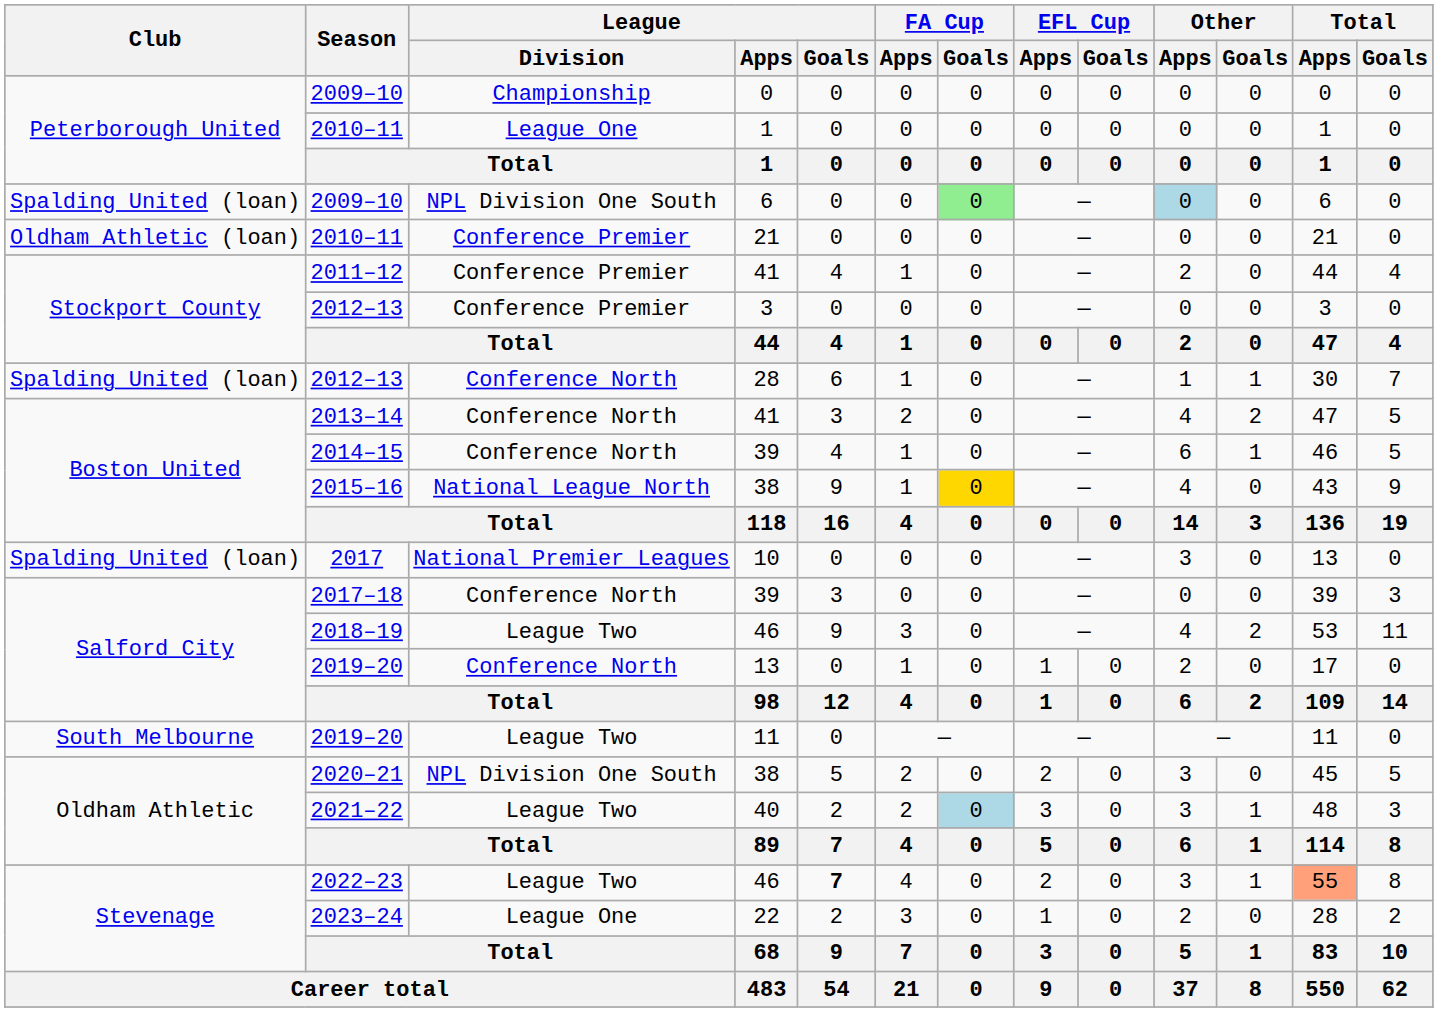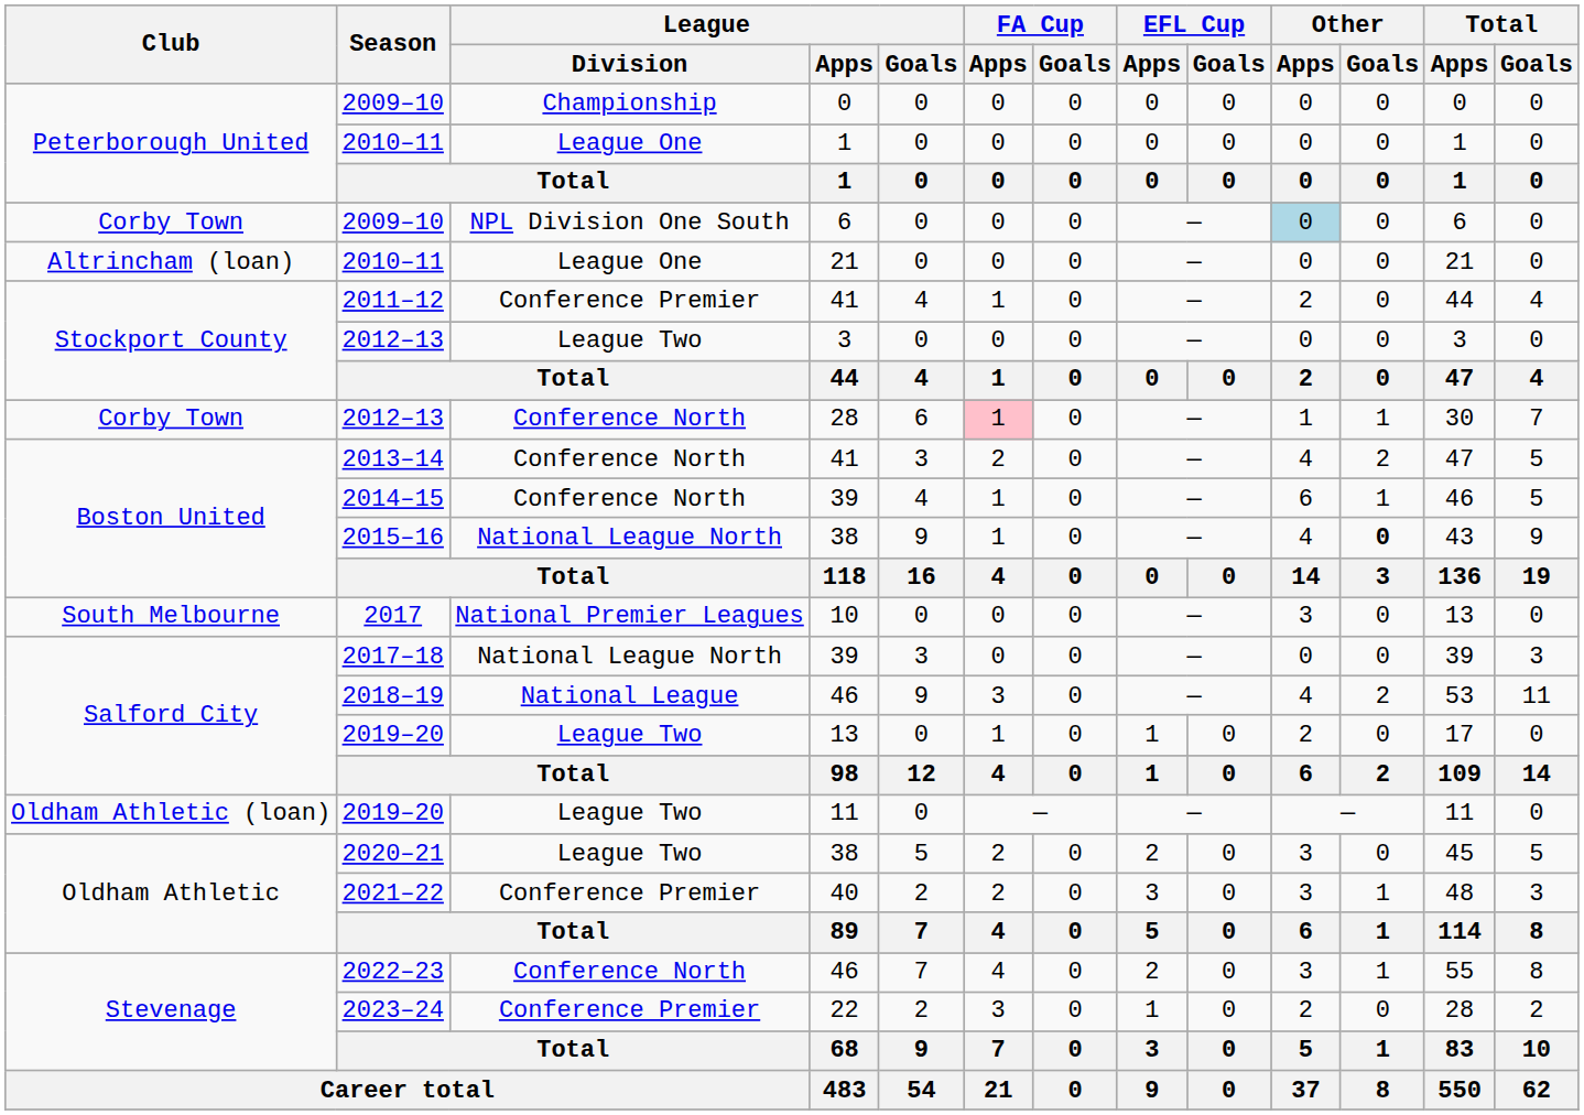2009–10 / 6 | Club: Spalding United (loan) -> Corby Town
2009–10 / 6 | FA Cup / Goals: lightgreen background -> no background
2010–11 / 21 | Club: Oldham Athletic (loan) -> Altrincham (loan)
2010–11 / 21 | League / Division: Conference Premier -> League One
2012–13 / 3 | League / Division: Conference Premier -> League Two
2012–13 / 28 | Club: Spalding United (loan) -> Corby Town
2012–13 / 28 | FA Cup / Apps: no background -> pink background
2015–16 | FA Cup / Goals: gold background -> no background
2015–16 | Other / Goals: normal -> bold
2017 | Club: Spalding United (loan) -> South Melbourne
2017–18 | League / Division: Conference North -> National League North
2018–19 | League / Division: League Two -> National League
2019–20 / 13 | League / Division: Conference North -> League Two
2019–20 / 11 | Club: South Melbourne -> Oldham Athletic (loan)
2020–21 | League / Division: NPL Division One South -> League Two
2021–22 | League / Division: League Two -> Conference Premier
2021–22 | FA Cup / Goals: lightblue background -> no background
2022–23 | League / Division: League Two -> Conference North
2022–23 | League / Goals: bold -> normal
2022–23 | Total / Apps: lightsalmon background -> no background
2023–24 | League / Division: League One -> Conference Premier
